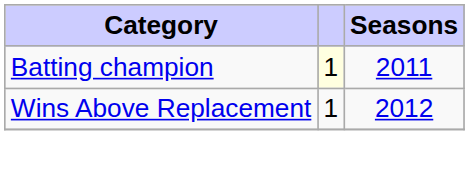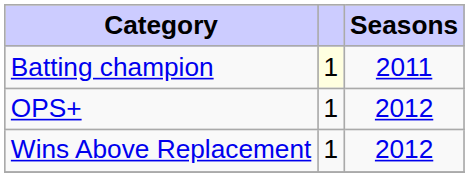+ row: OPS+ | 1 | 2012
